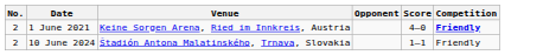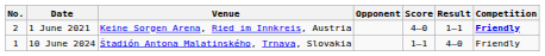+ column: Result | 1–1 | 4–0
10 June 2024 | No.: 2 -> 1
